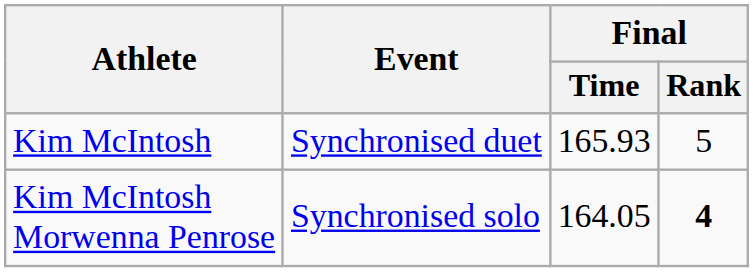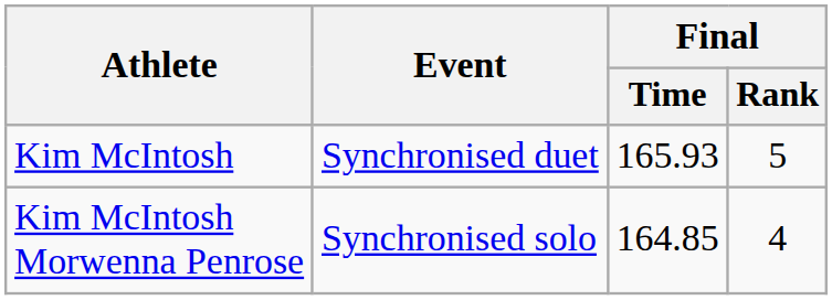Kim McIntosh Morwenna Penrose | Final / Time: 164.05 -> 164.85
Kim McIntosh Morwenna Penrose | Final / Rank: bold -> normal
